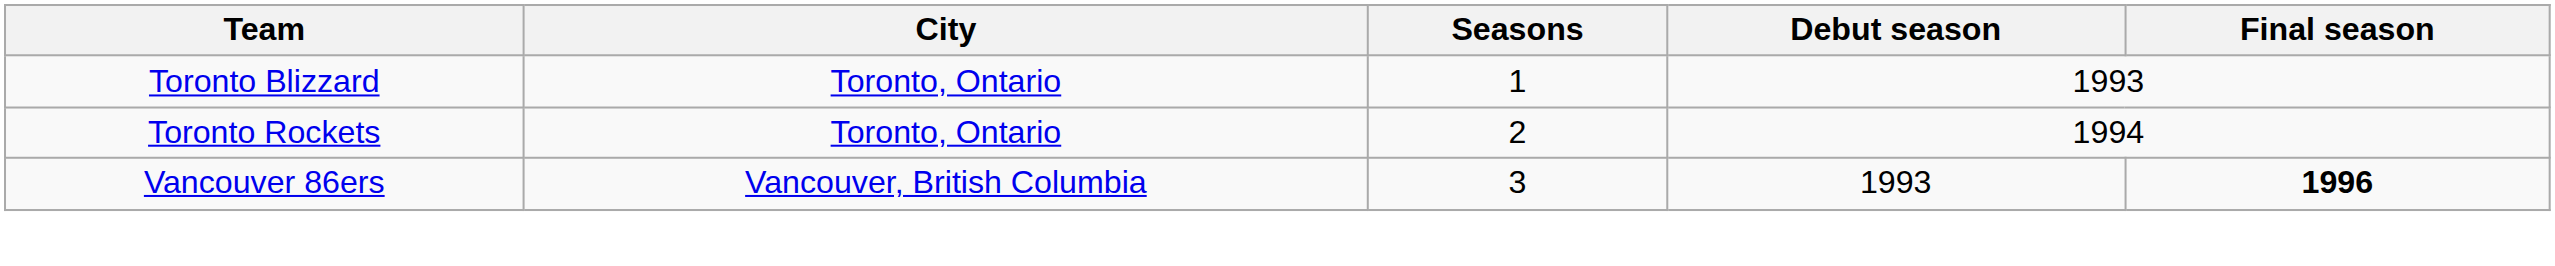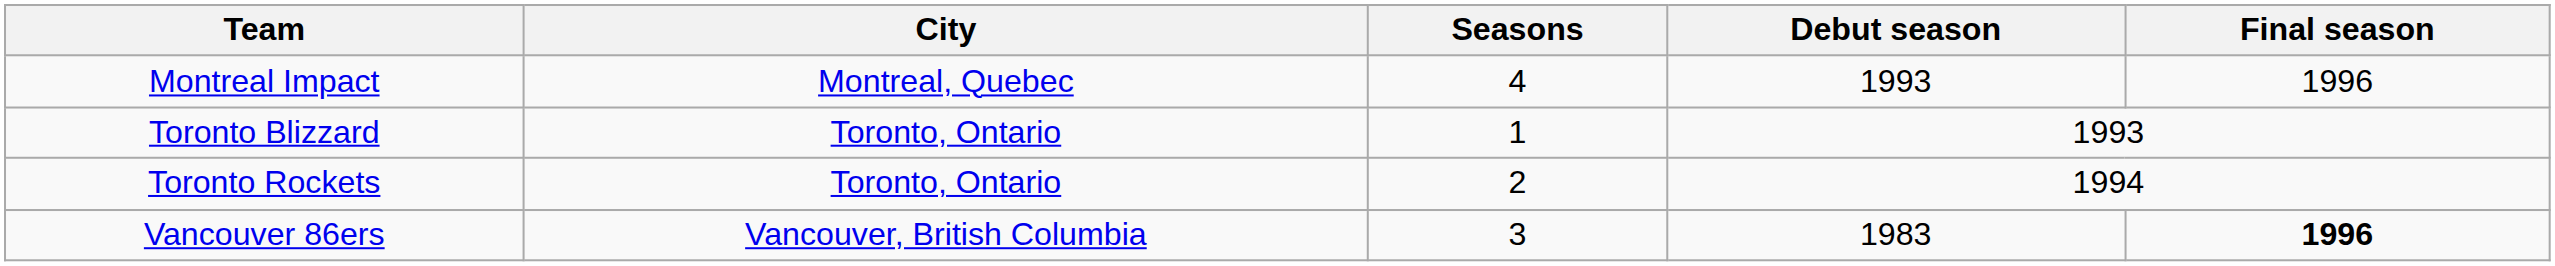+ row: Montreal Impact | Montreal, Quebec | 4 | 1993 | 1996
Vancouver 86ers | Debut season: 1993 -> 1983
